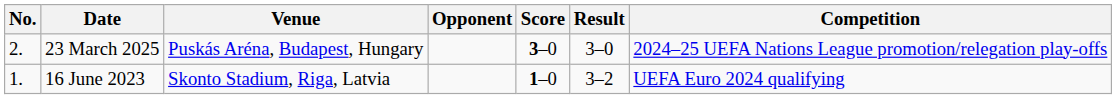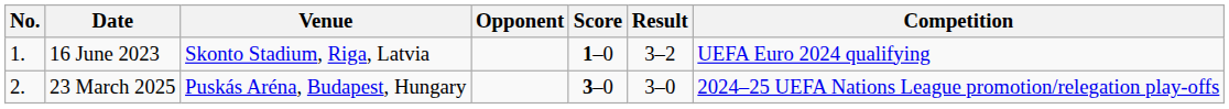rows swapped: 16 June 2023 <-> 23 March 2025
